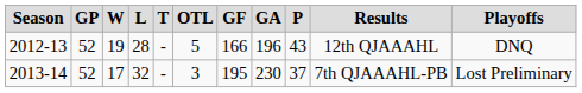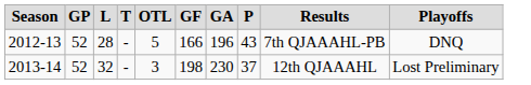- column: W | 19 | 17
2012-13 | Results: 12th QJAAAHL -> 7th QJAAAHL-PB
2013-14 | GF: 195 -> 198
2013-14 | Results: 7th QJAAAHL-PB -> 12th QJAAAHL
